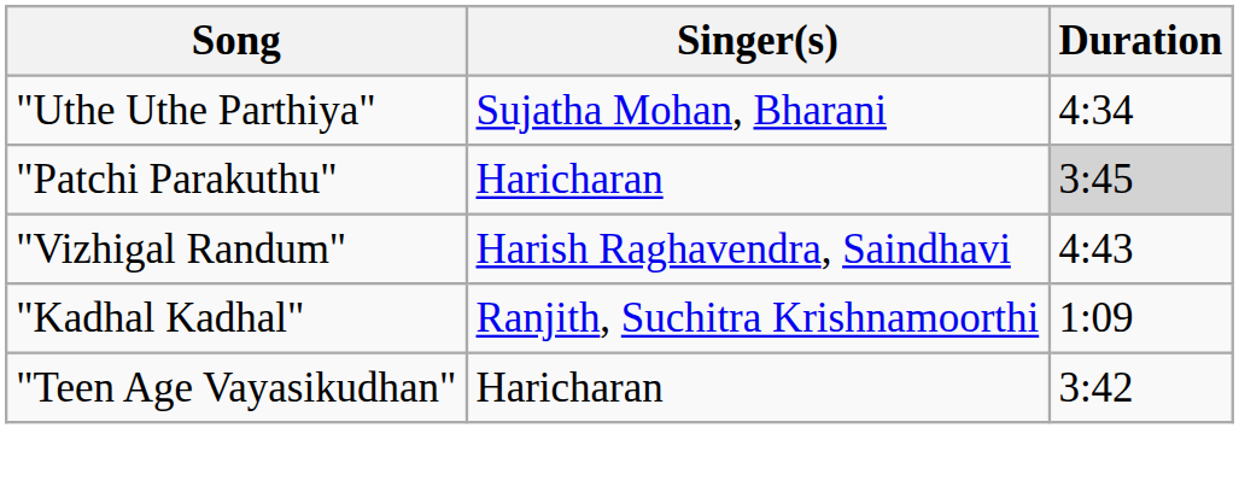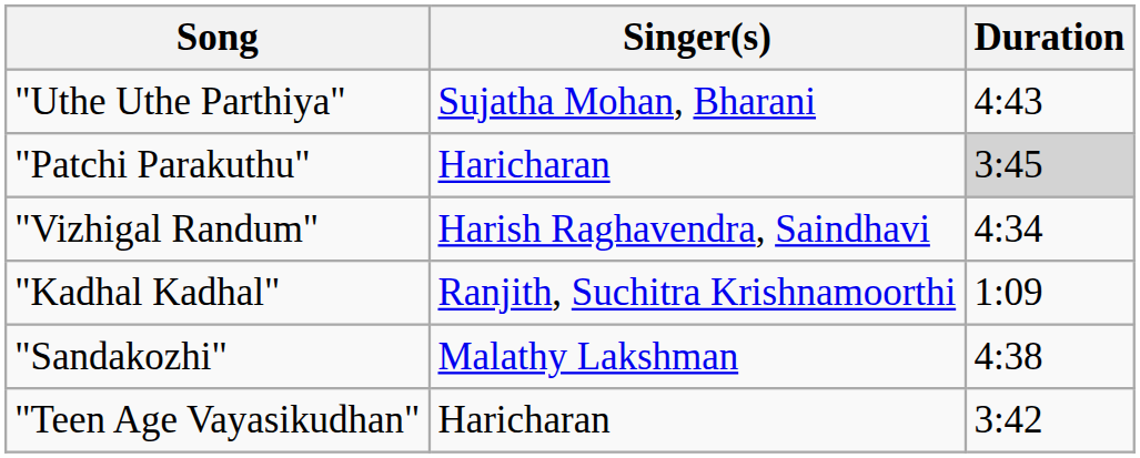"Uthe Uthe Parthiya" | Duration: 4:34 -> 4:43
"Vizhigal Randum" | Duration: 4:43 -> 4:34
+ row: "Sandakozhi" | Malathy Lakshman | 4:38
